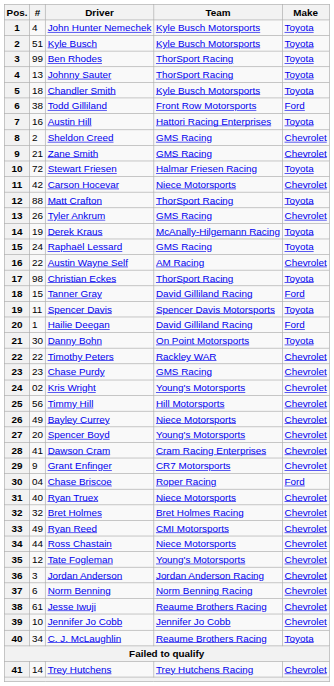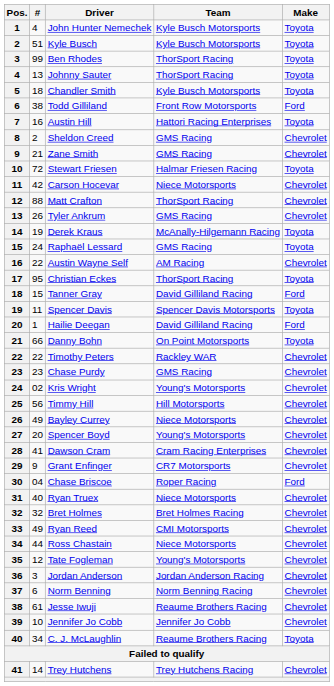Matt Crafton | Make: Toyota -> Chevrolet
Christian Eckes | #: 98 -> 95
Danny Bohn | #: 30 -> 66
